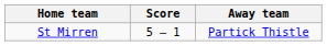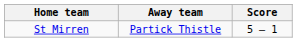columns swapped: Score <-> Away team
